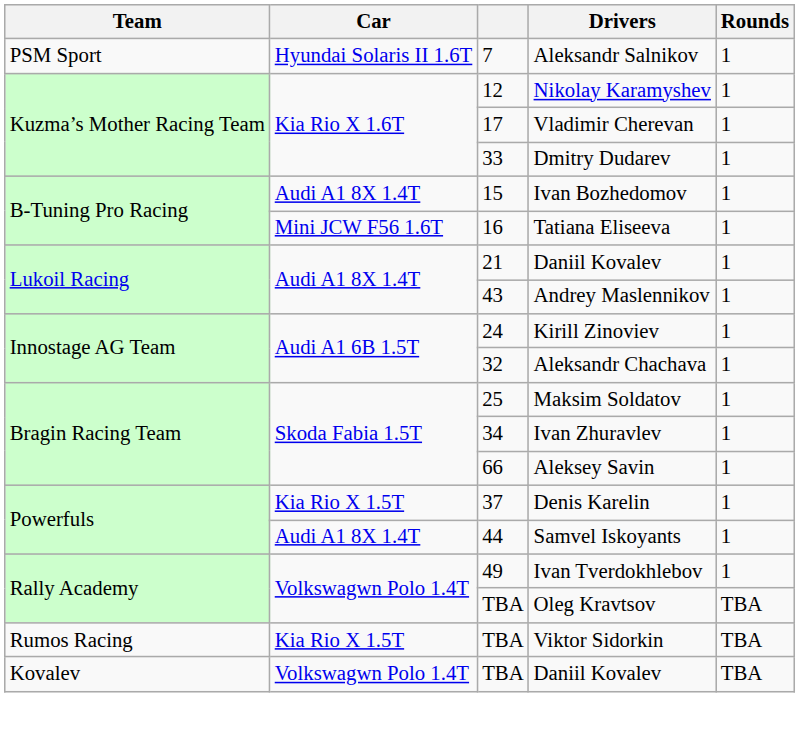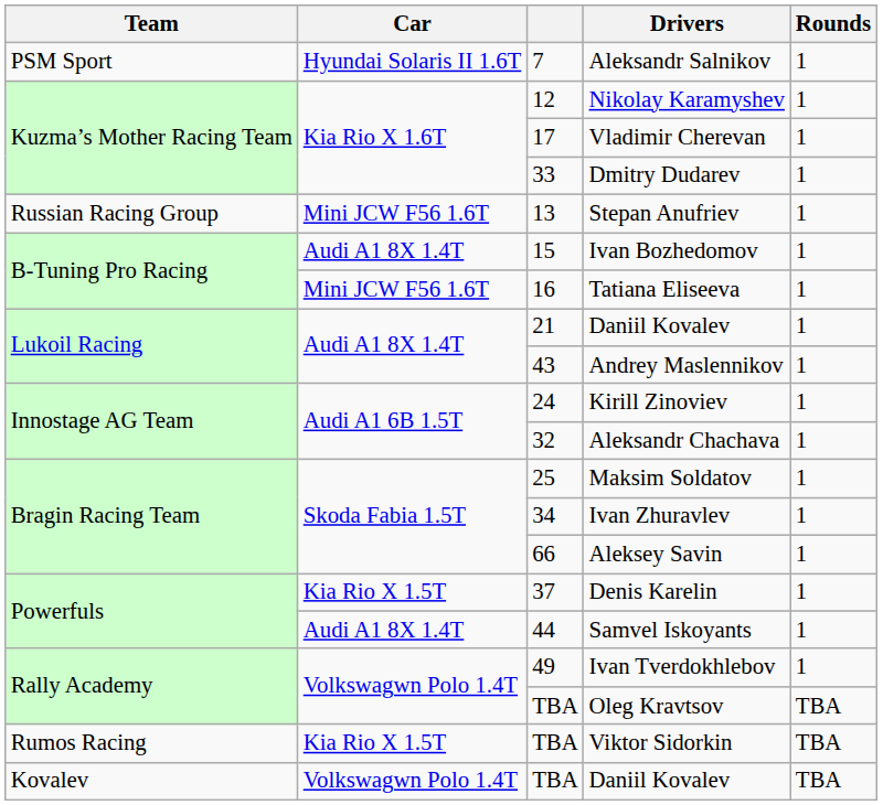+ row: Russian Racing Group | Mini JCW F56 1.6T | 13 | Stepan Anufriev | 1
